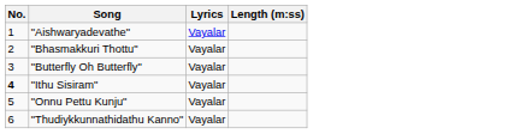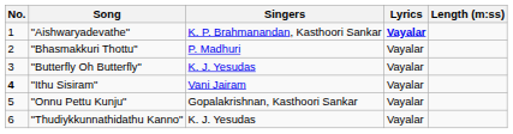+ column: Singers | K. P. Brahmanandan, Kasthoori Sankar | P. Madhuri | K. J. Yesudas | Vani Jairam | Gopalakrishnan, Kasthoori Sankar | K. J. Yesudas
"Aishwaryadevathe" | Lyrics: normal -> bold
